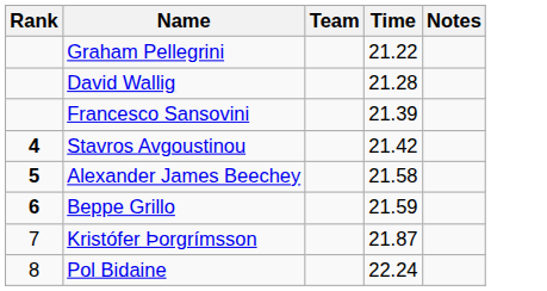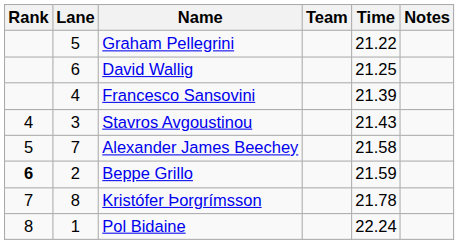+ column: Lane | 5 | 6 | 4 | 3 | 7 | 2 | 8 | 1
David Wallig | Time: 21.28 -> 21.25
Stavros Avgoustinou | Rank: bold -> normal
Stavros Avgoustinou | Time: 21.42 -> 21.43
Alexander James Beechey | Rank: bold -> normal
Kristófer Þorgrímsson | Time: 21.87 -> 21.78
